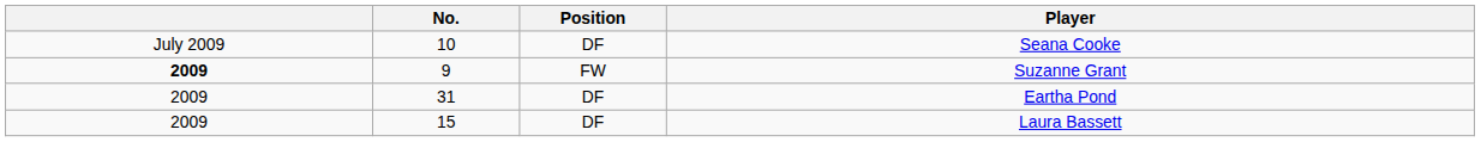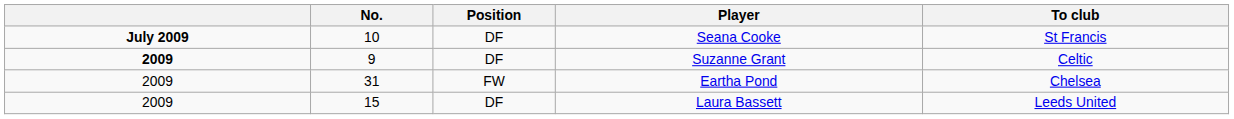+ column: To club | St Francis | Celtic | Chelsea | Leeds United
Seana Cooke | column 1: normal -> bold
Suzanne Grant | Position: FW -> DF
Eartha Pond | Position: DF -> FW
